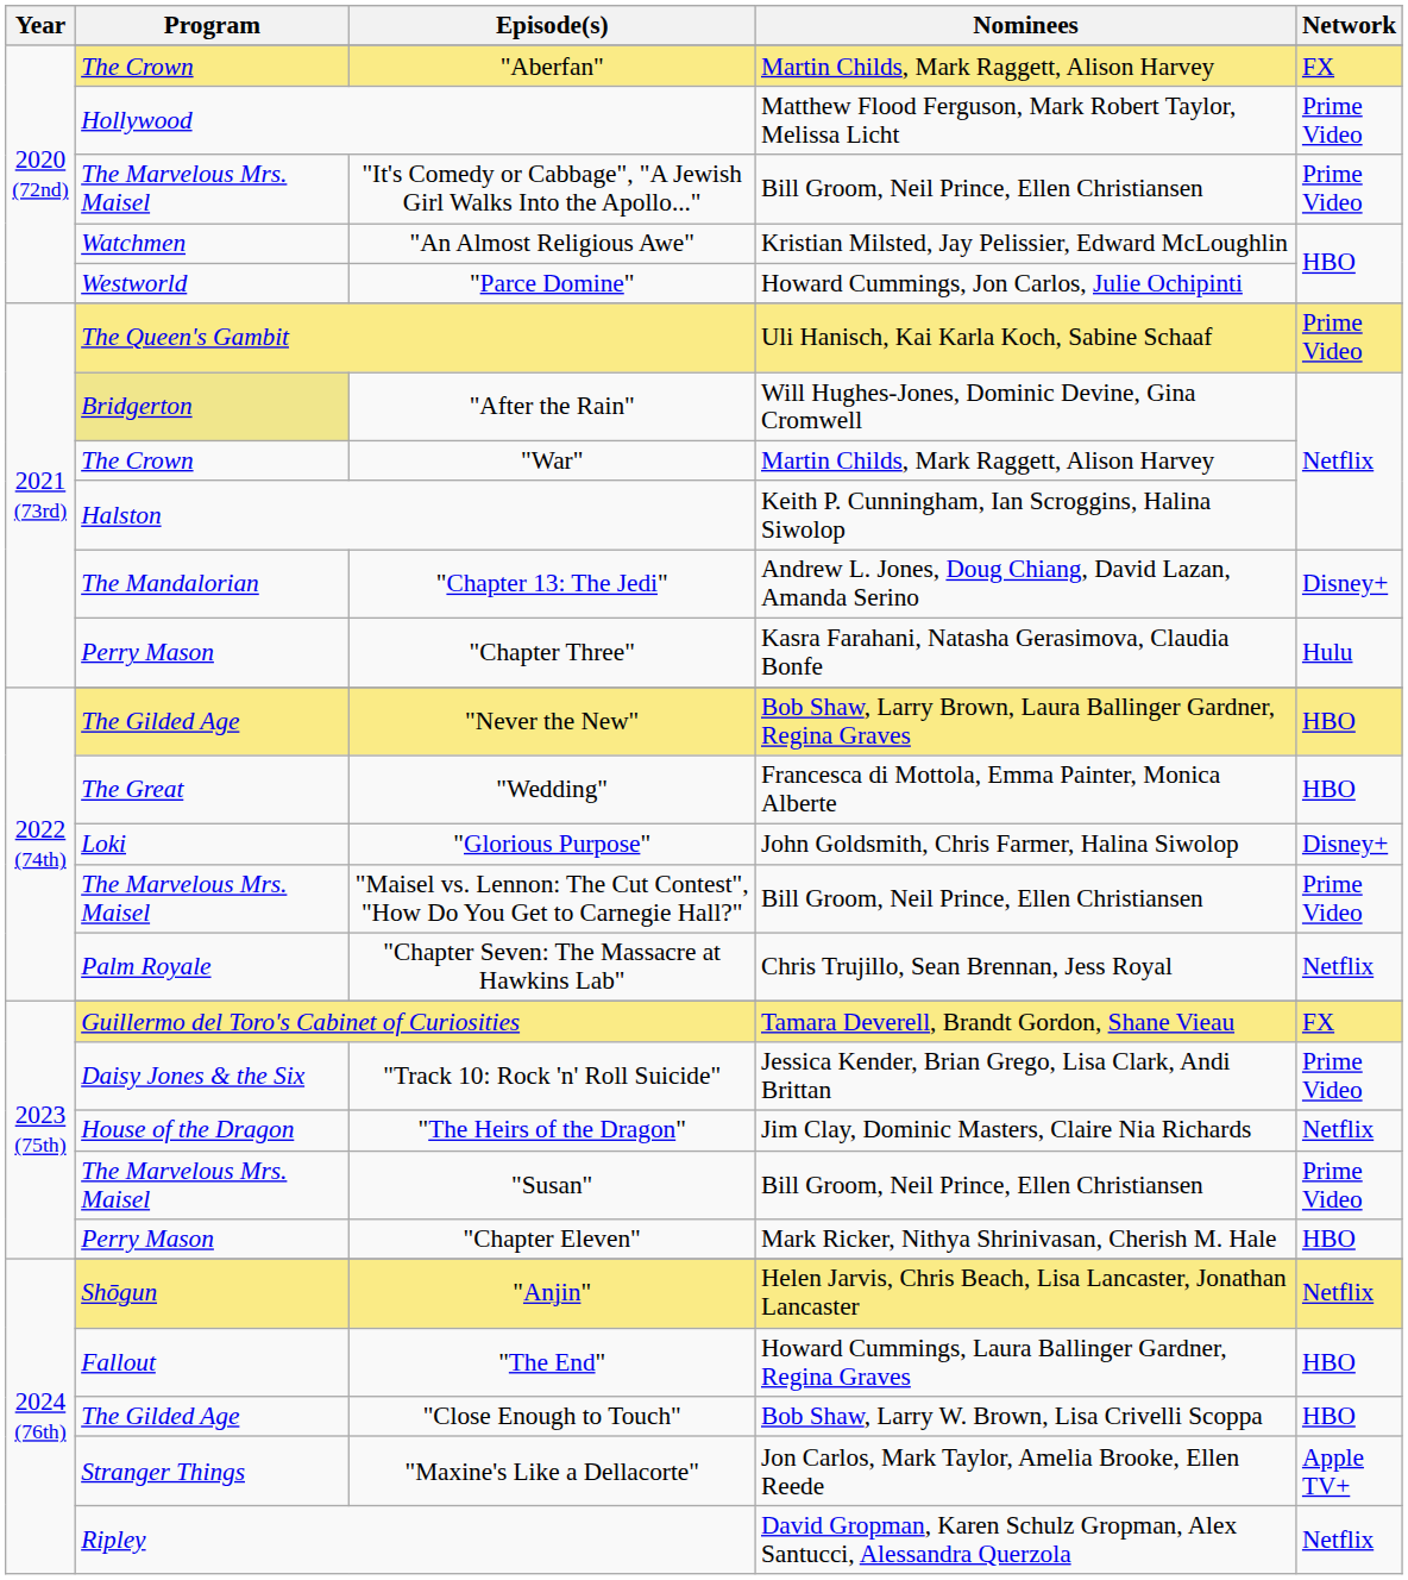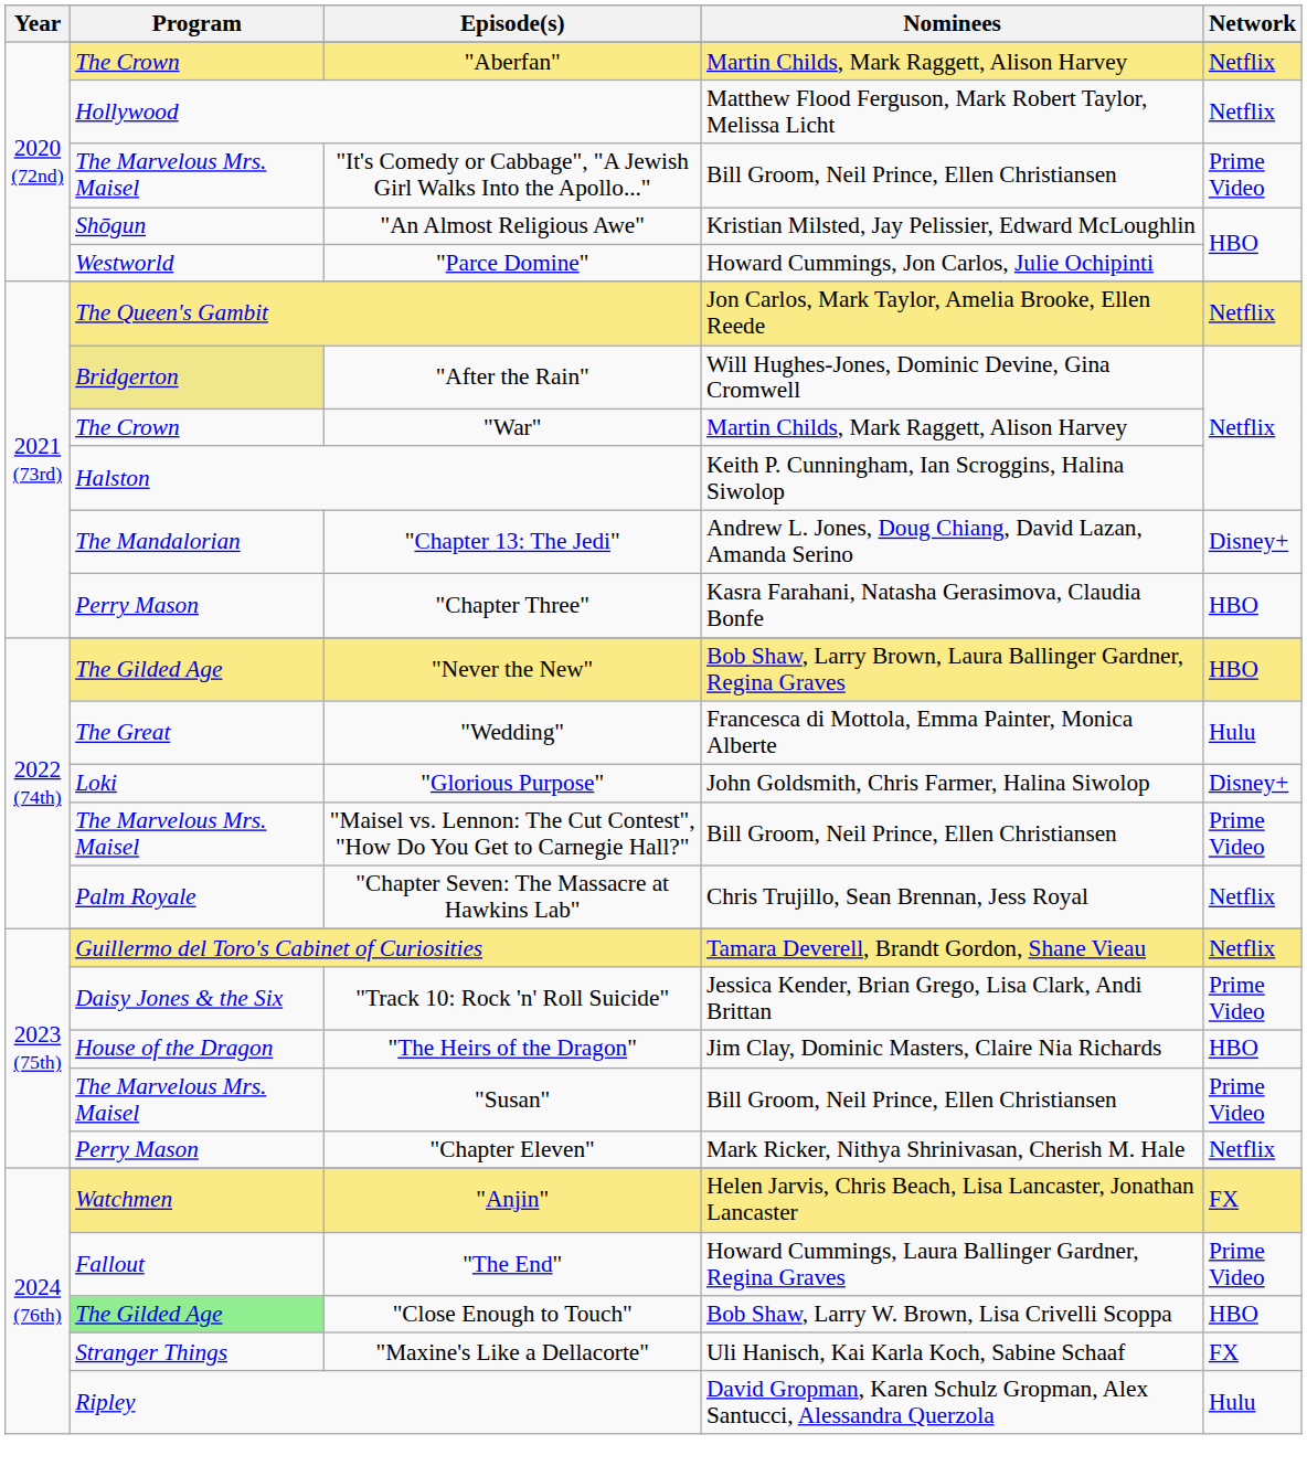"Aberfan" | Network: FX -> Netflix
Hollywood | Network: Prime Video -> Netflix
"An Almost Religious Awe" | Program: Watchmen -> Shōgun
The Queen's Gambit | Nominees: Uli Hanisch, Kai Karla Koch, Sabine Schaaf -> Jon Carlos, Mark Taylor, Amelia Brooke, Ellen Reede
The Queen's Gambit | Network: Prime Video -> Netflix
"Chapter Three" | Network: Hulu -> HBO
"Wedding" | Network: HBO -> Hulu
Guillermo del Toro's Cabinet of Curiosities | Network: FX -> Netflix
"The Heirs of the Dragon" | Network: Netflix -> HBO
"Chapter Eleven" | Network: HBO -> Netflix
"Anjin" | Program: Shōgun -> Watchmen
"Anjin" | Network: Netflix -> FX
"The End" | Network: HBO -> Prime Video
"Close Enough to Touch" | Program: no background -> lightgreen background
"Maxine's Like a Dellacorte" | Nominees: Jon Carlos, Mark Taylor, Amelia Brooke, Ellen Reede -> Uli Hanisch, Kai Karla Koch, Sabine Schaaf
"Maxine's Like a Dellacorte" | Network: Apple TV+ -> FX
Ripley | Network: Netflix -> Hulu
